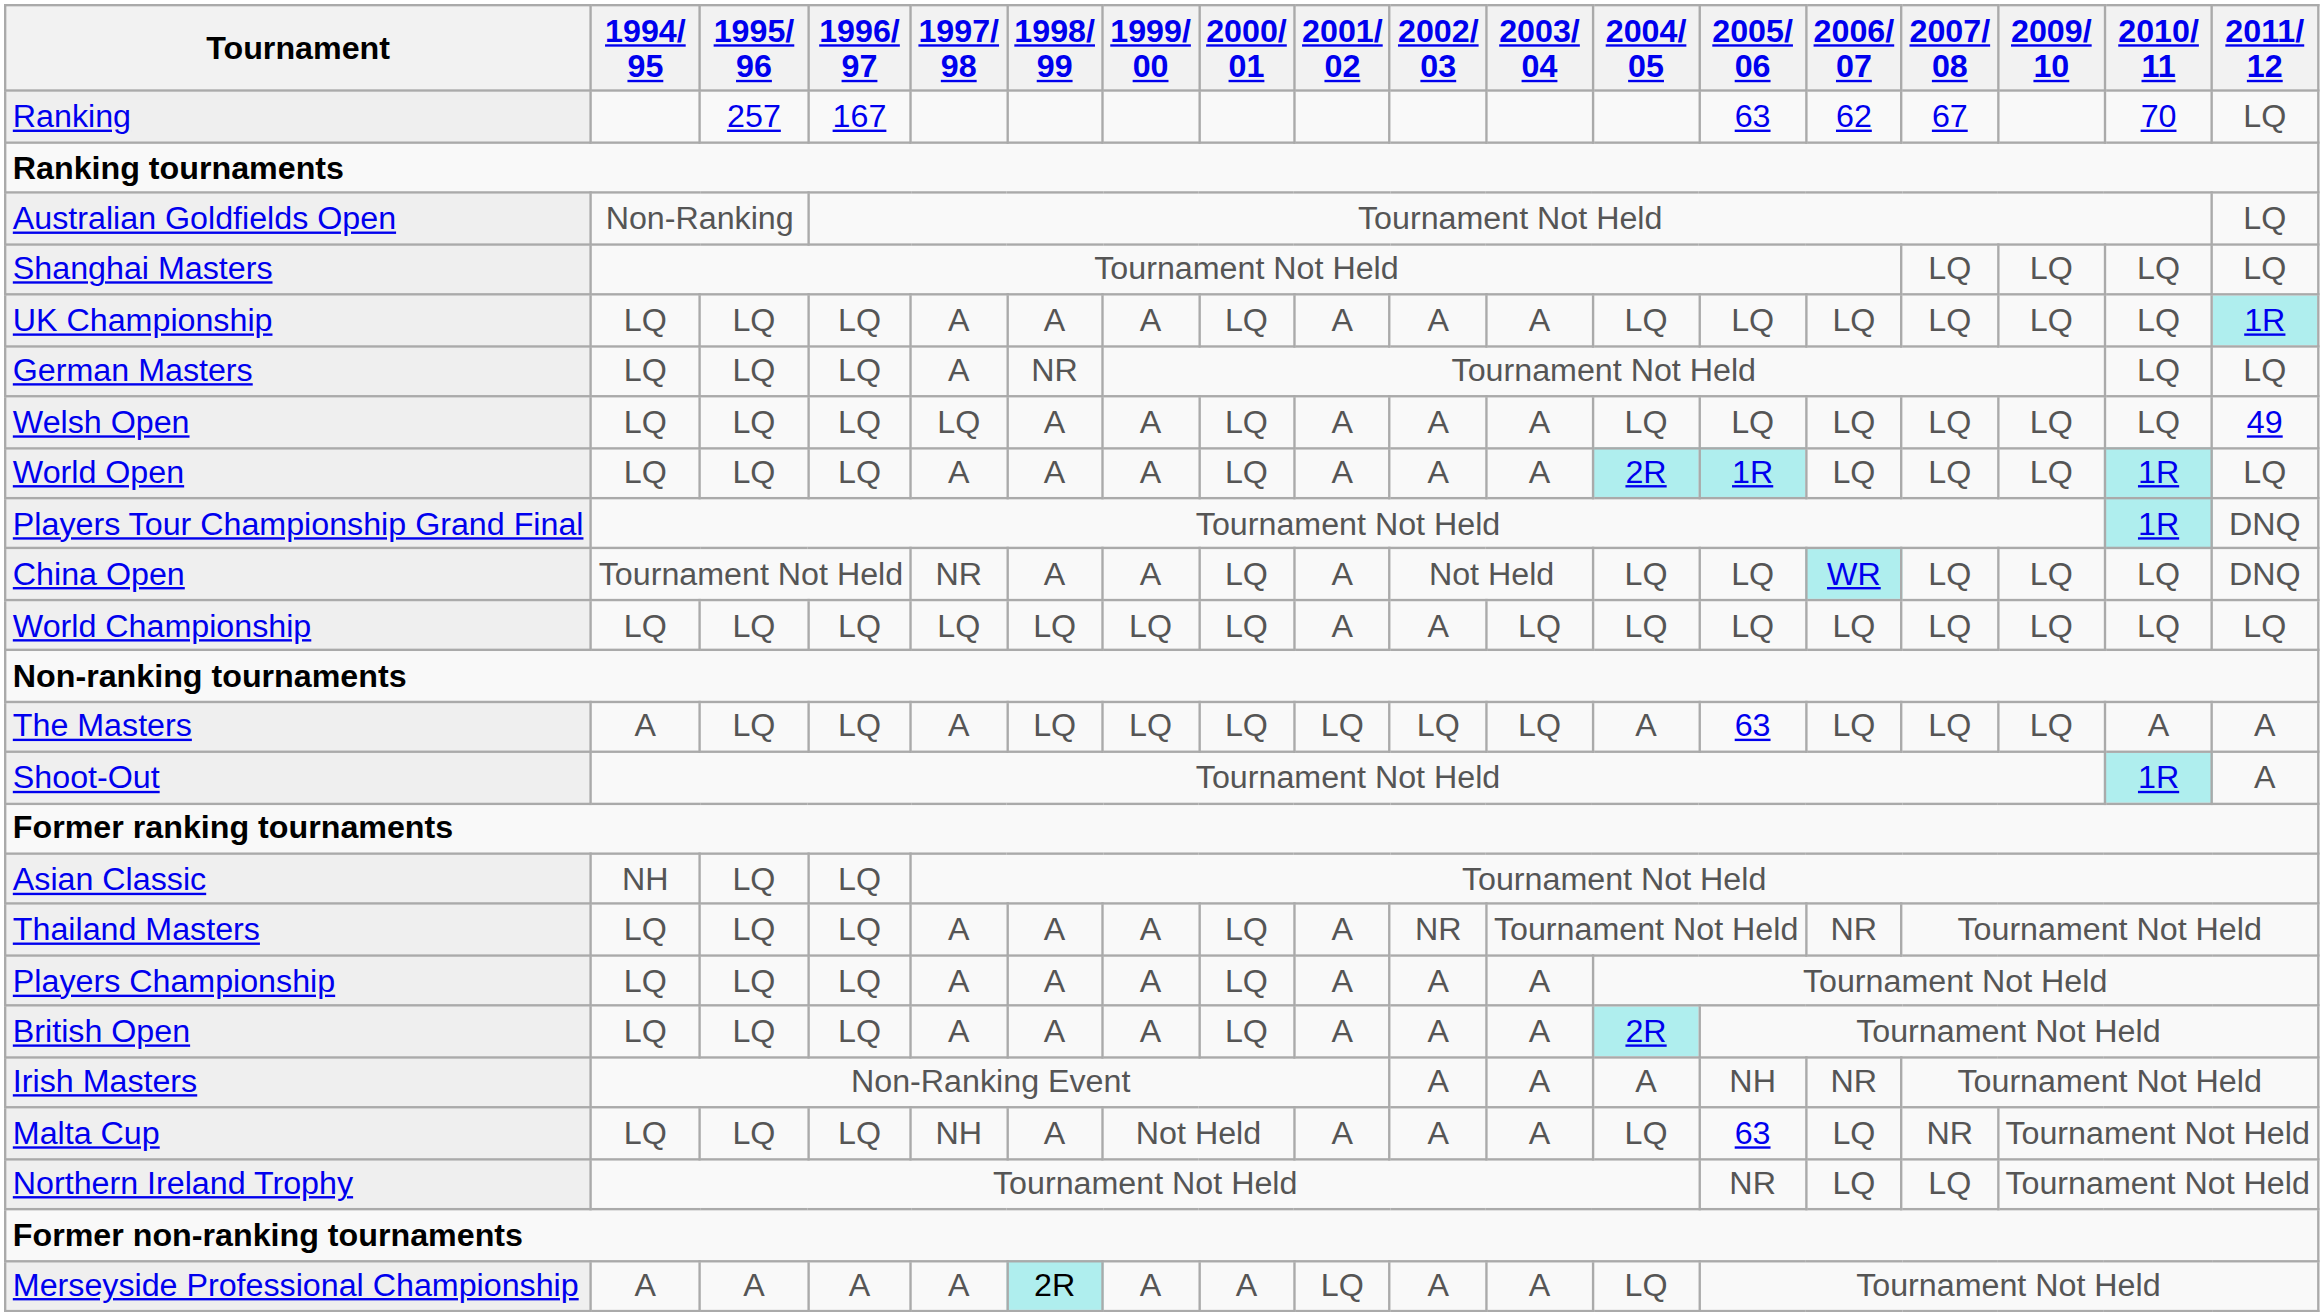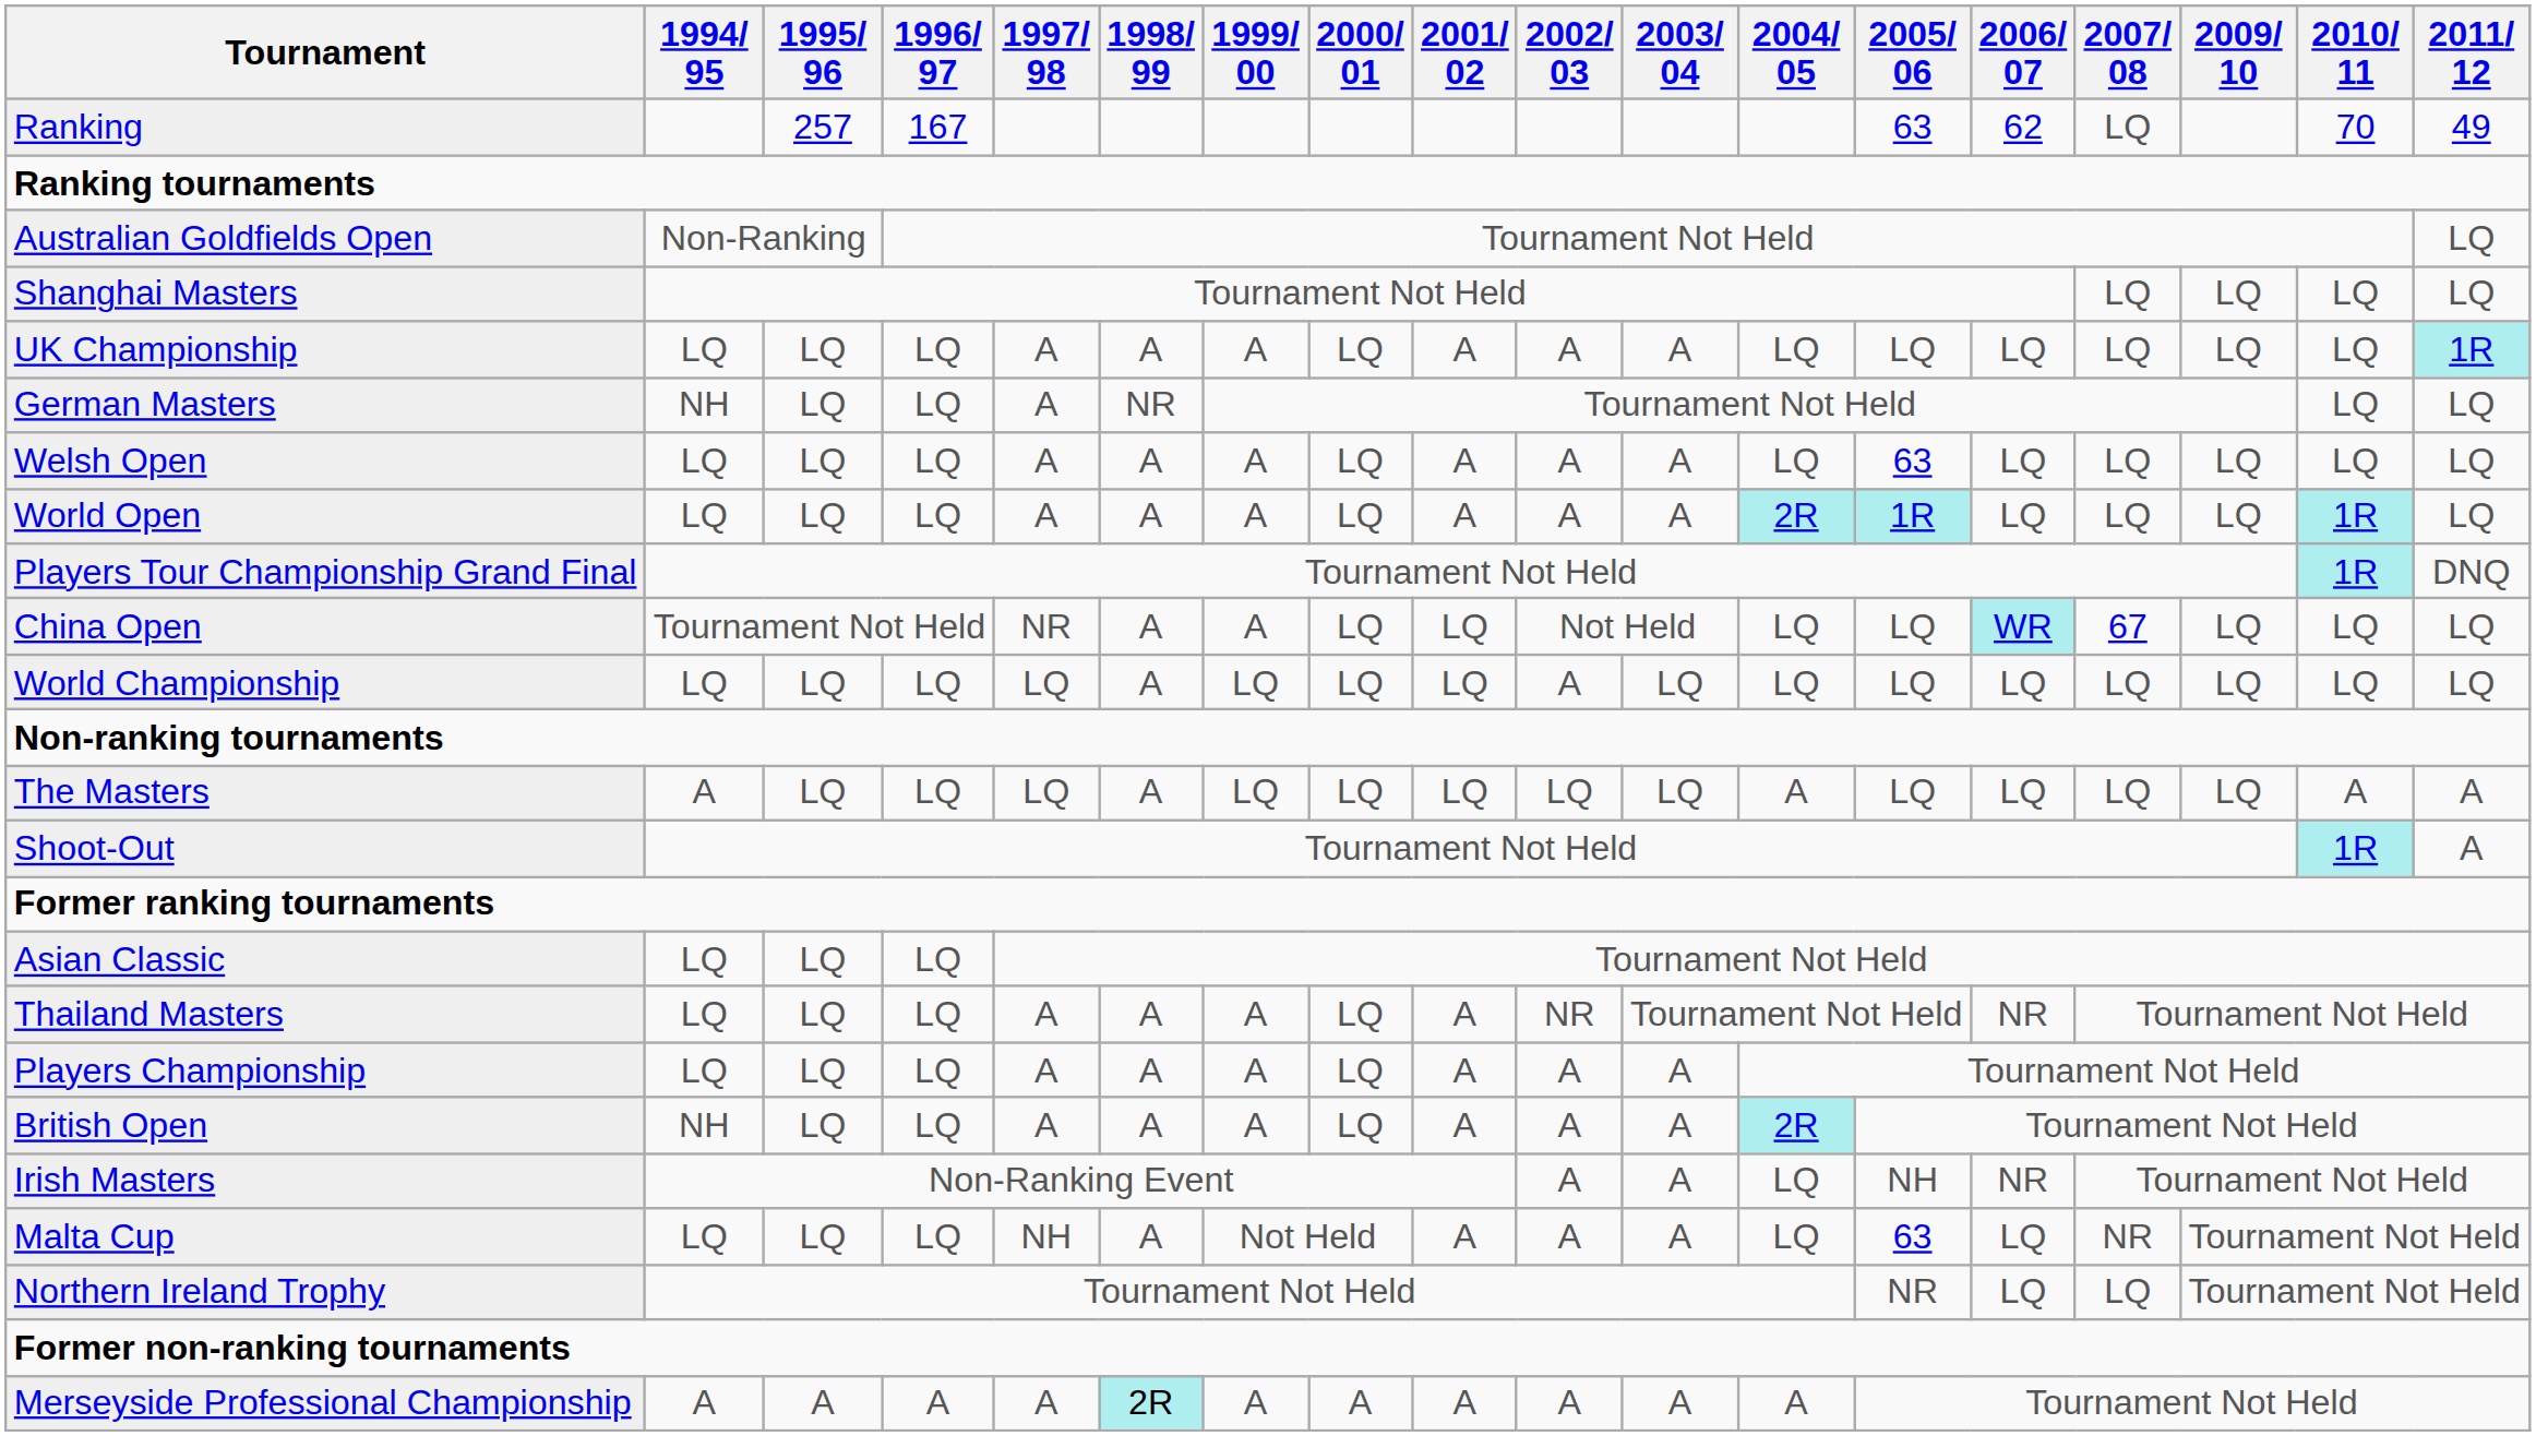Ranking | 2007/ 08: 67 -> LQ
Ranking | 2011/ 12: LQ -> 49
German Masters | 1994/ 95: LQ -> NH
Welsh Open | 1997/ 98: LQ -> A
Welsh Open | 2005/ 06: LQ -> 63
Welsh Open | 2011/ 12: 49 -> LQ
China Open | 2001/ 02: A -> LQ
China Open | 2007/ 08: LQ -> 67
China Open | 2011/ 12: DNQ -> LQ
World Championship | 1998/ 99: LQ -> A
World Championship | 2001/ 02: A -> LQ
The Masters | 1997/ 98: A -> LQ
The Masters | 1998/ 99: LQ -> A
The Masters | 2005/ 06: 63 -> LQ
Asian Classic | 1994/ 95: NH -> LQ
British Open | 1994/ 95: LQ -> NH
Irish Masters | 2004/ 05: A -> LQ
Merseyside Professional Championship | 2001/ 02: LQ -> A
Merseyside Professional Championship | 2004/ 05: LQ -> A
